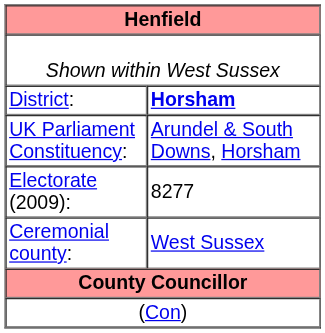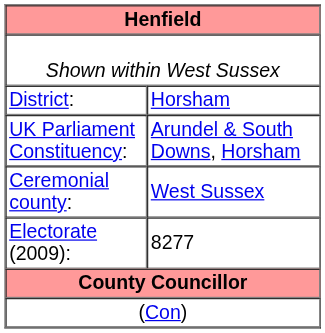District: | column 2: bold -> normal
rows swapped: Ceremonial county: <-> Electorate (2009):
